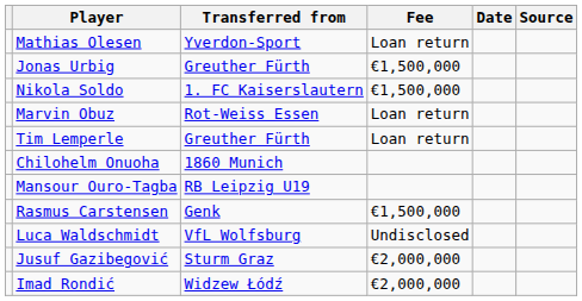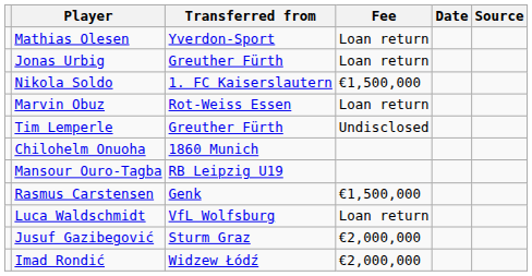Jonas Urbig | Fee: €1,500,000 -> Loan return
Tim Lemperle | Fee: Loan return -> Undisclosed
Luca Waldschmidt | Fee: Undisclosed -> Loan return
